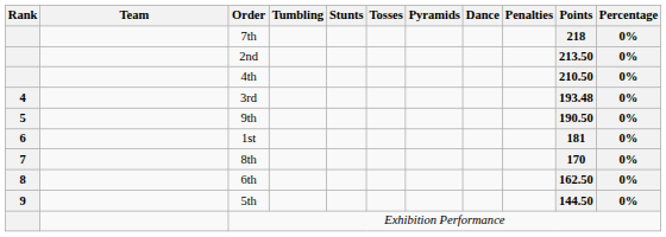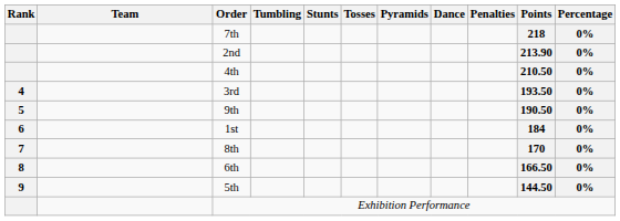2nd | Points: 213.50 -> 213.90
3rd | Points: 193.48 -> 193.50
1st | Points: 181 -> 184
6th | Points: 162.50 -> 166.50
